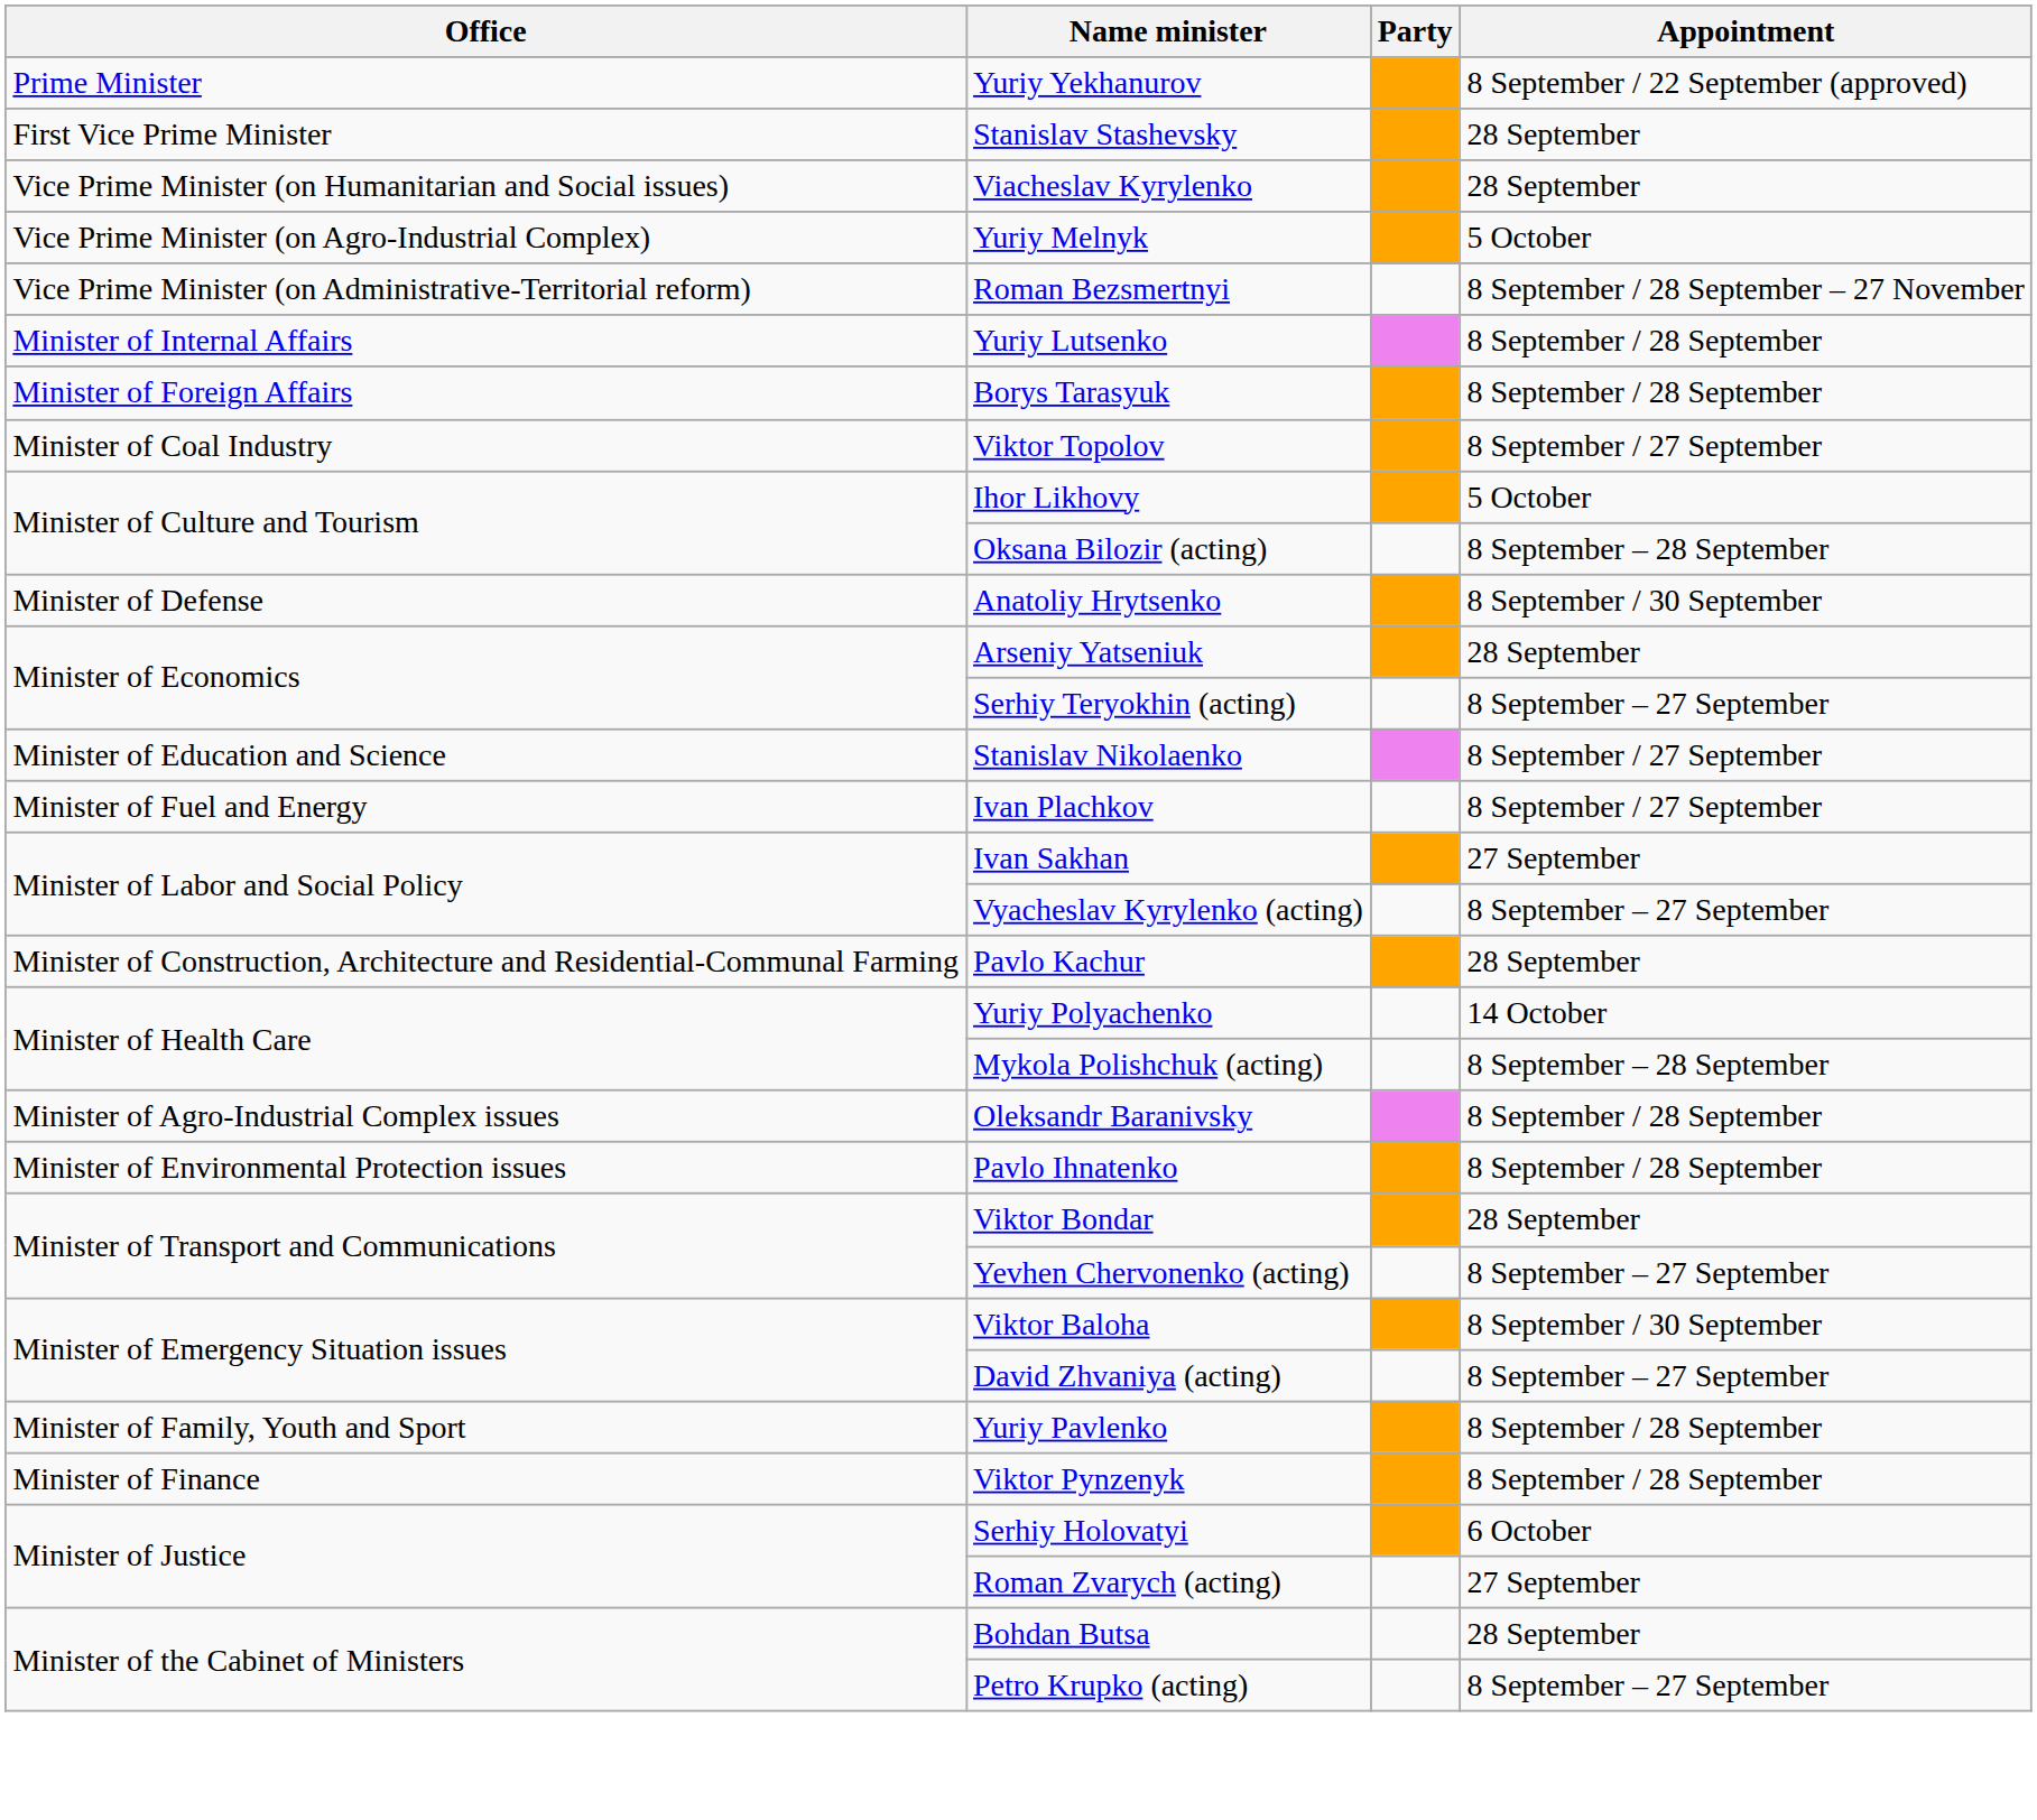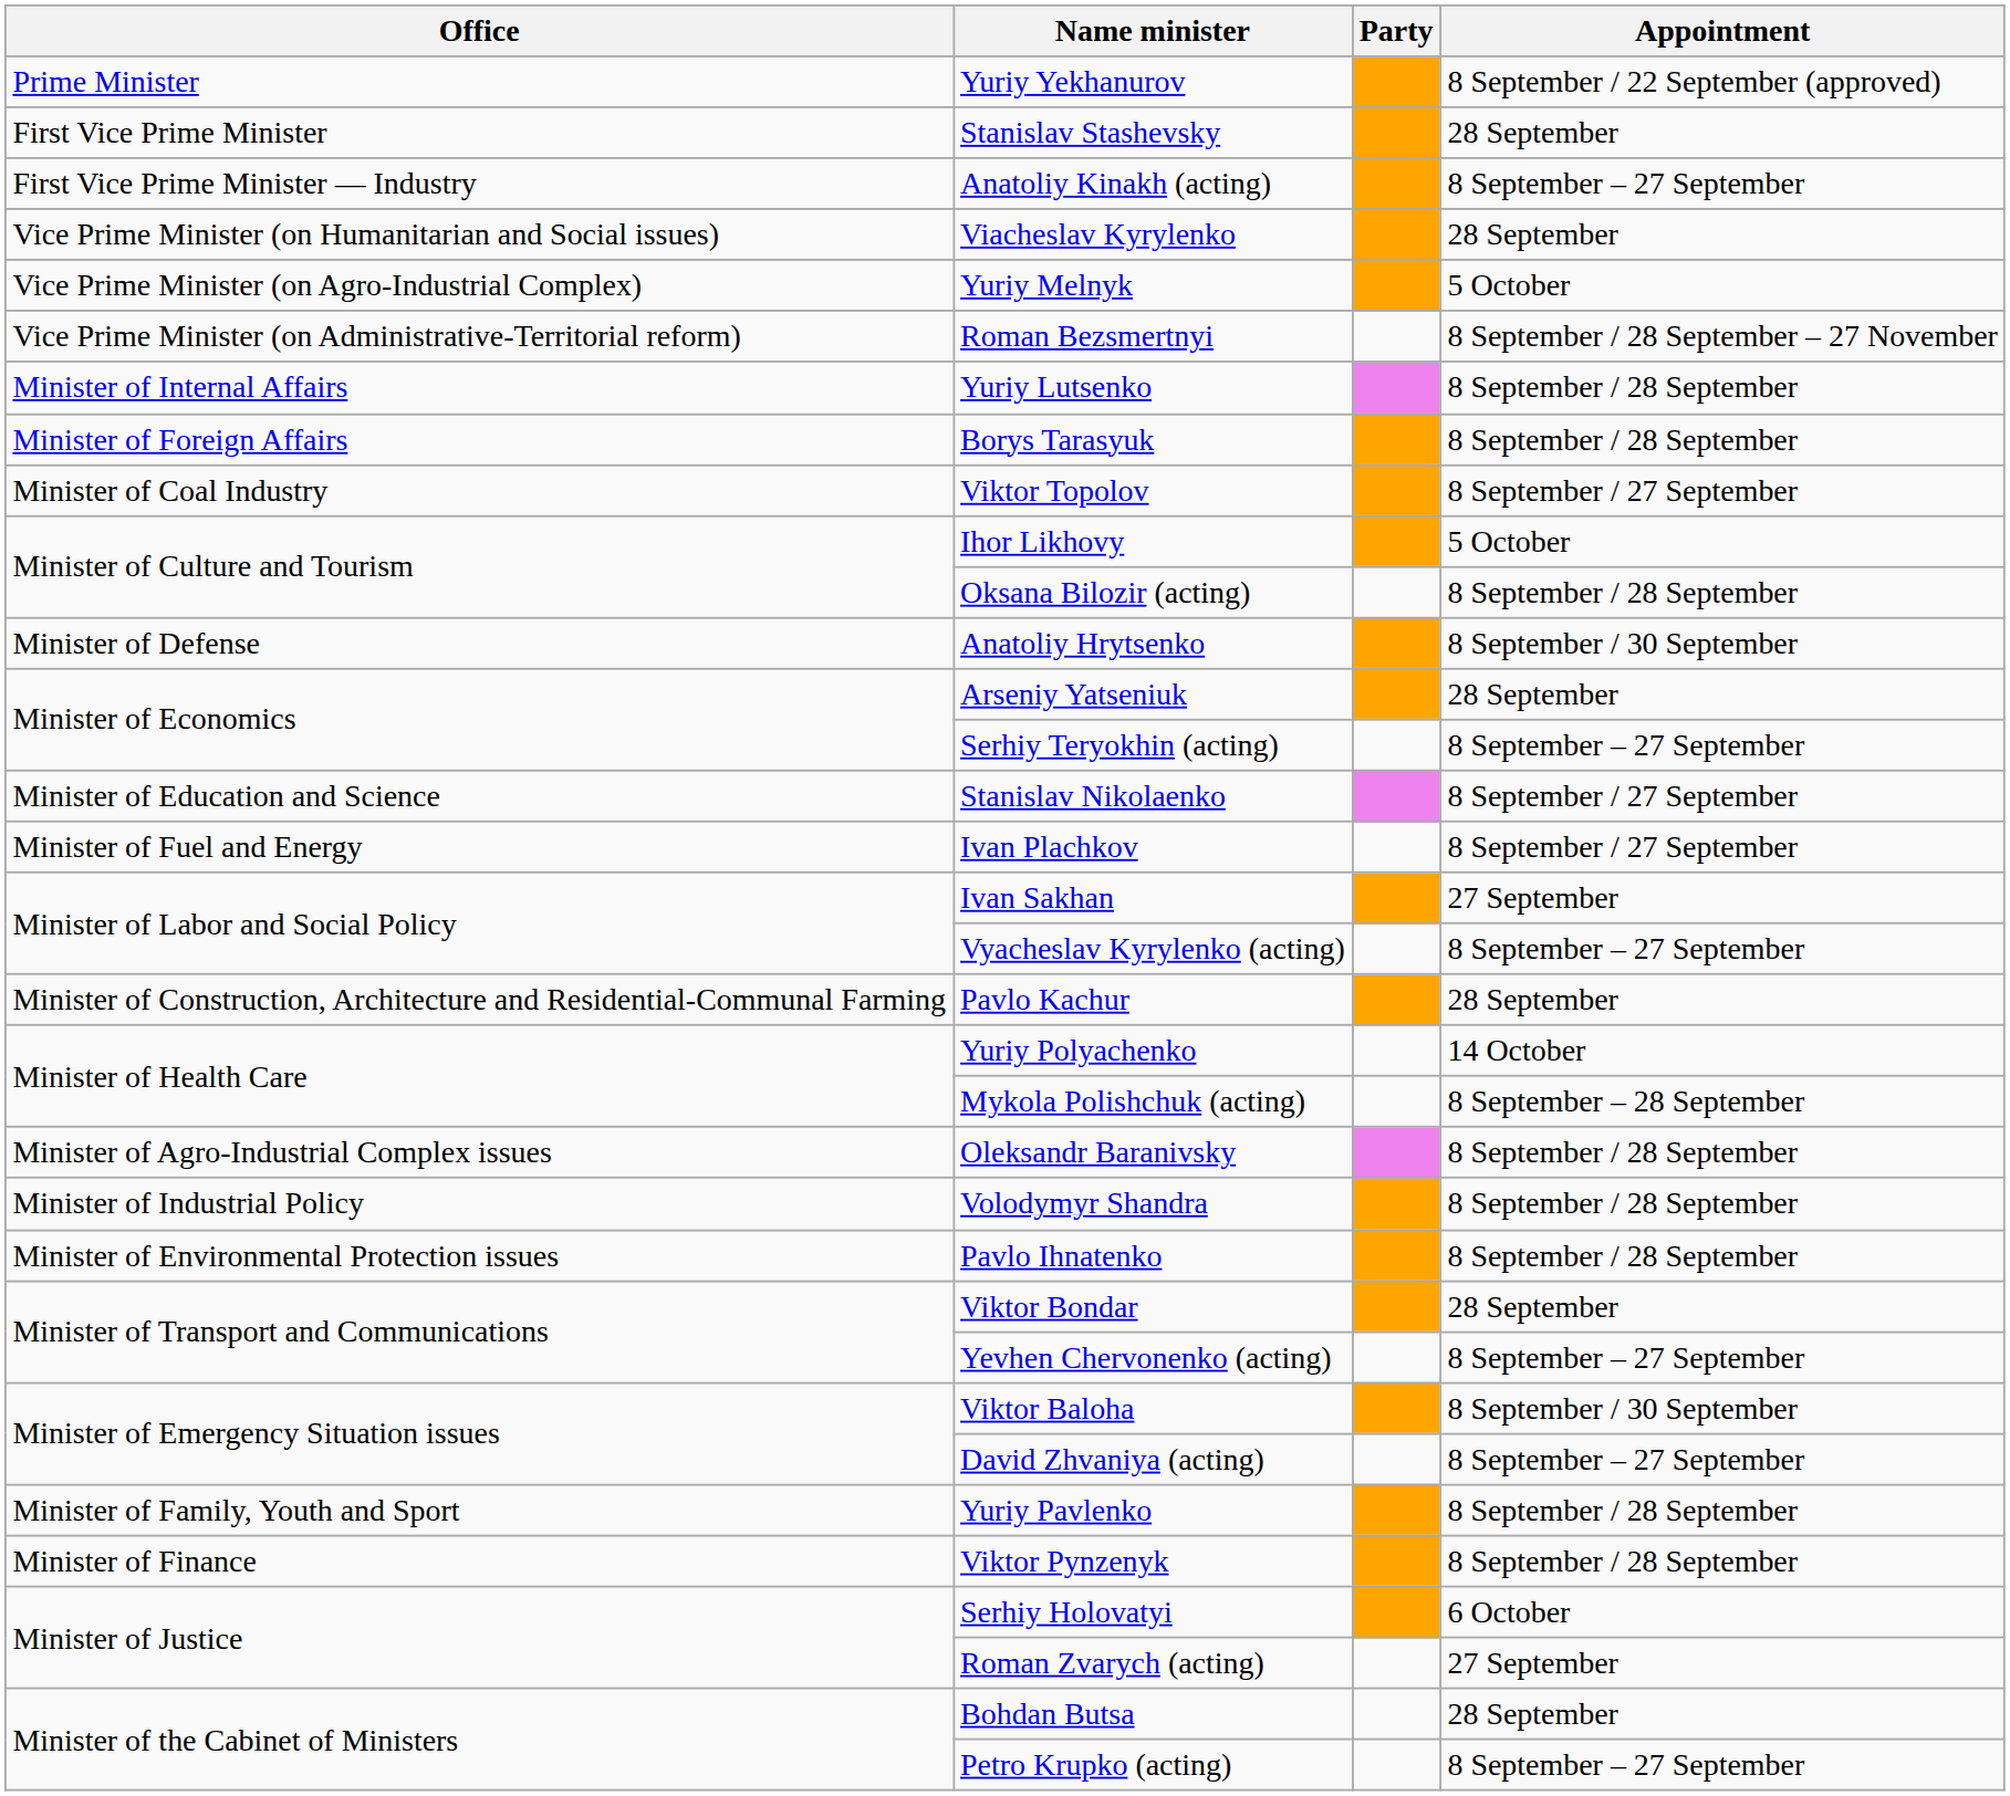+ row: First Vice Prime Minister — Industry | Anatoliy Kinakh (acting) | 8 September – 27 September
Oksana Bilozir (acting) | Appointment: 8 September – 28 September -> 8 September / 28 September
+ row: Minister of Industrial Policy | Volodymyr Shandra | 8 September / 28 September
